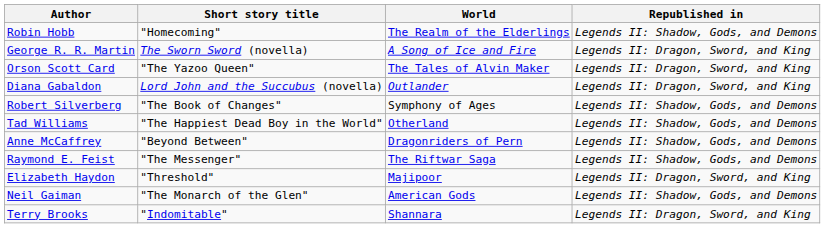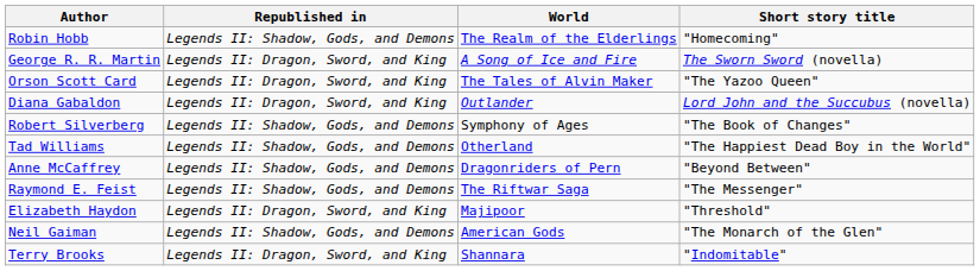columns swapped: Short story title <-> Republished in
